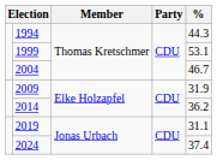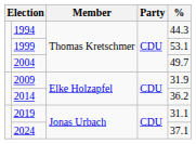2004 | %: 46.7 -> 49.7
2024 | %: 37.4 -> 37.1
